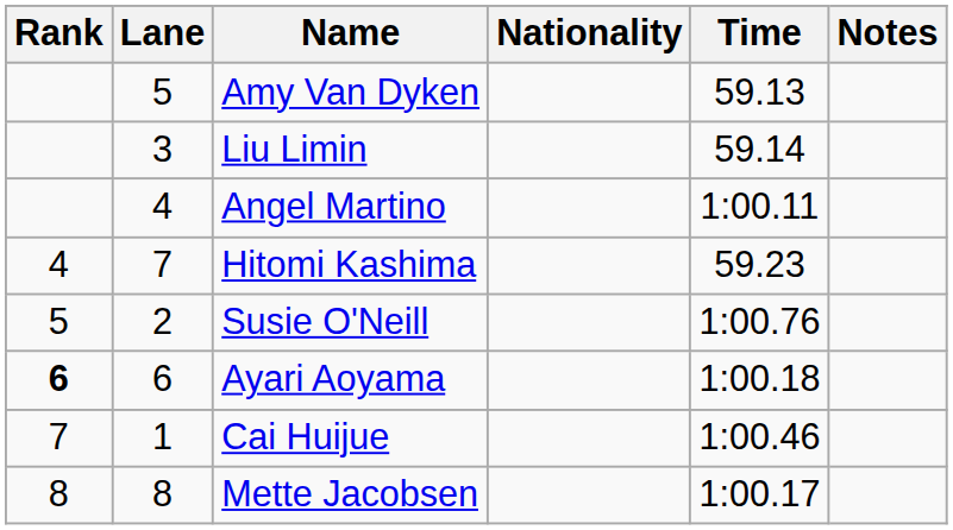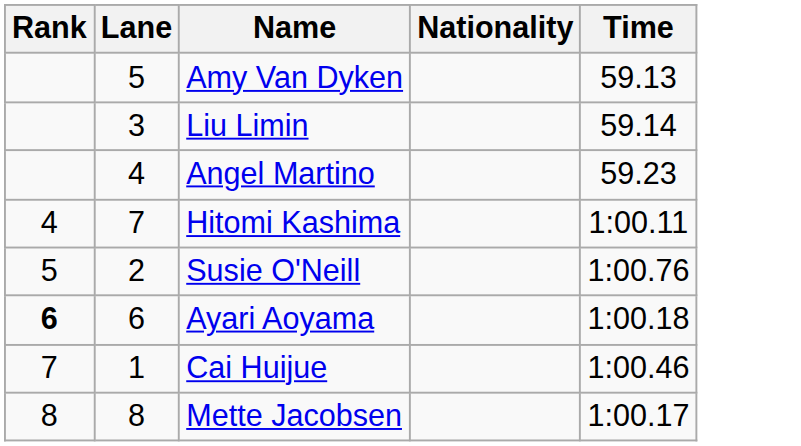- column: Notes
Angel Martino | Time: 1:00.11 -> 59.23
Hitomi Kashima | Time: 59.23 -> 1:00.11
